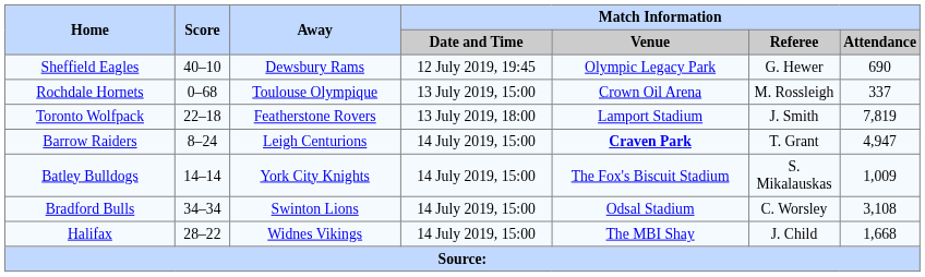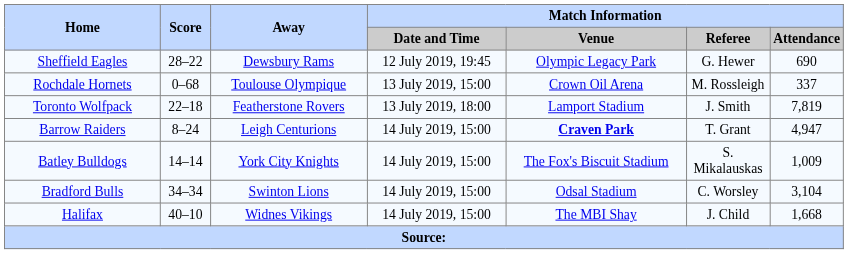Sheffield Eagles | Score: 40–10 -> 28–22
Bradford Bulls | Match Information / Attendance: 3,108 -> 3,104
Halifax | Score: 28–22 -> 40–10
